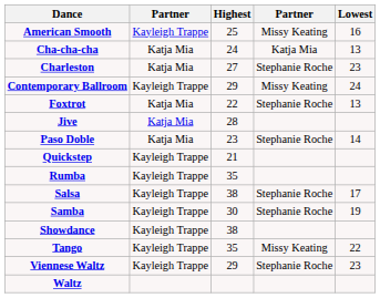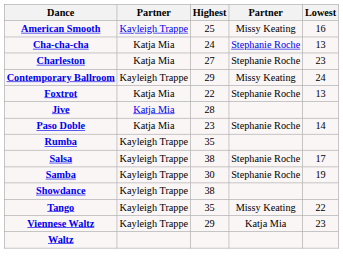Cha-cha-cha | column 4: Katja Mia -> Stephanie Roche
- row: Quickstep | Kayleigh Trappe | 21
Viennese Waltz | column 4: Stephanie Roche -> Katja Mia
